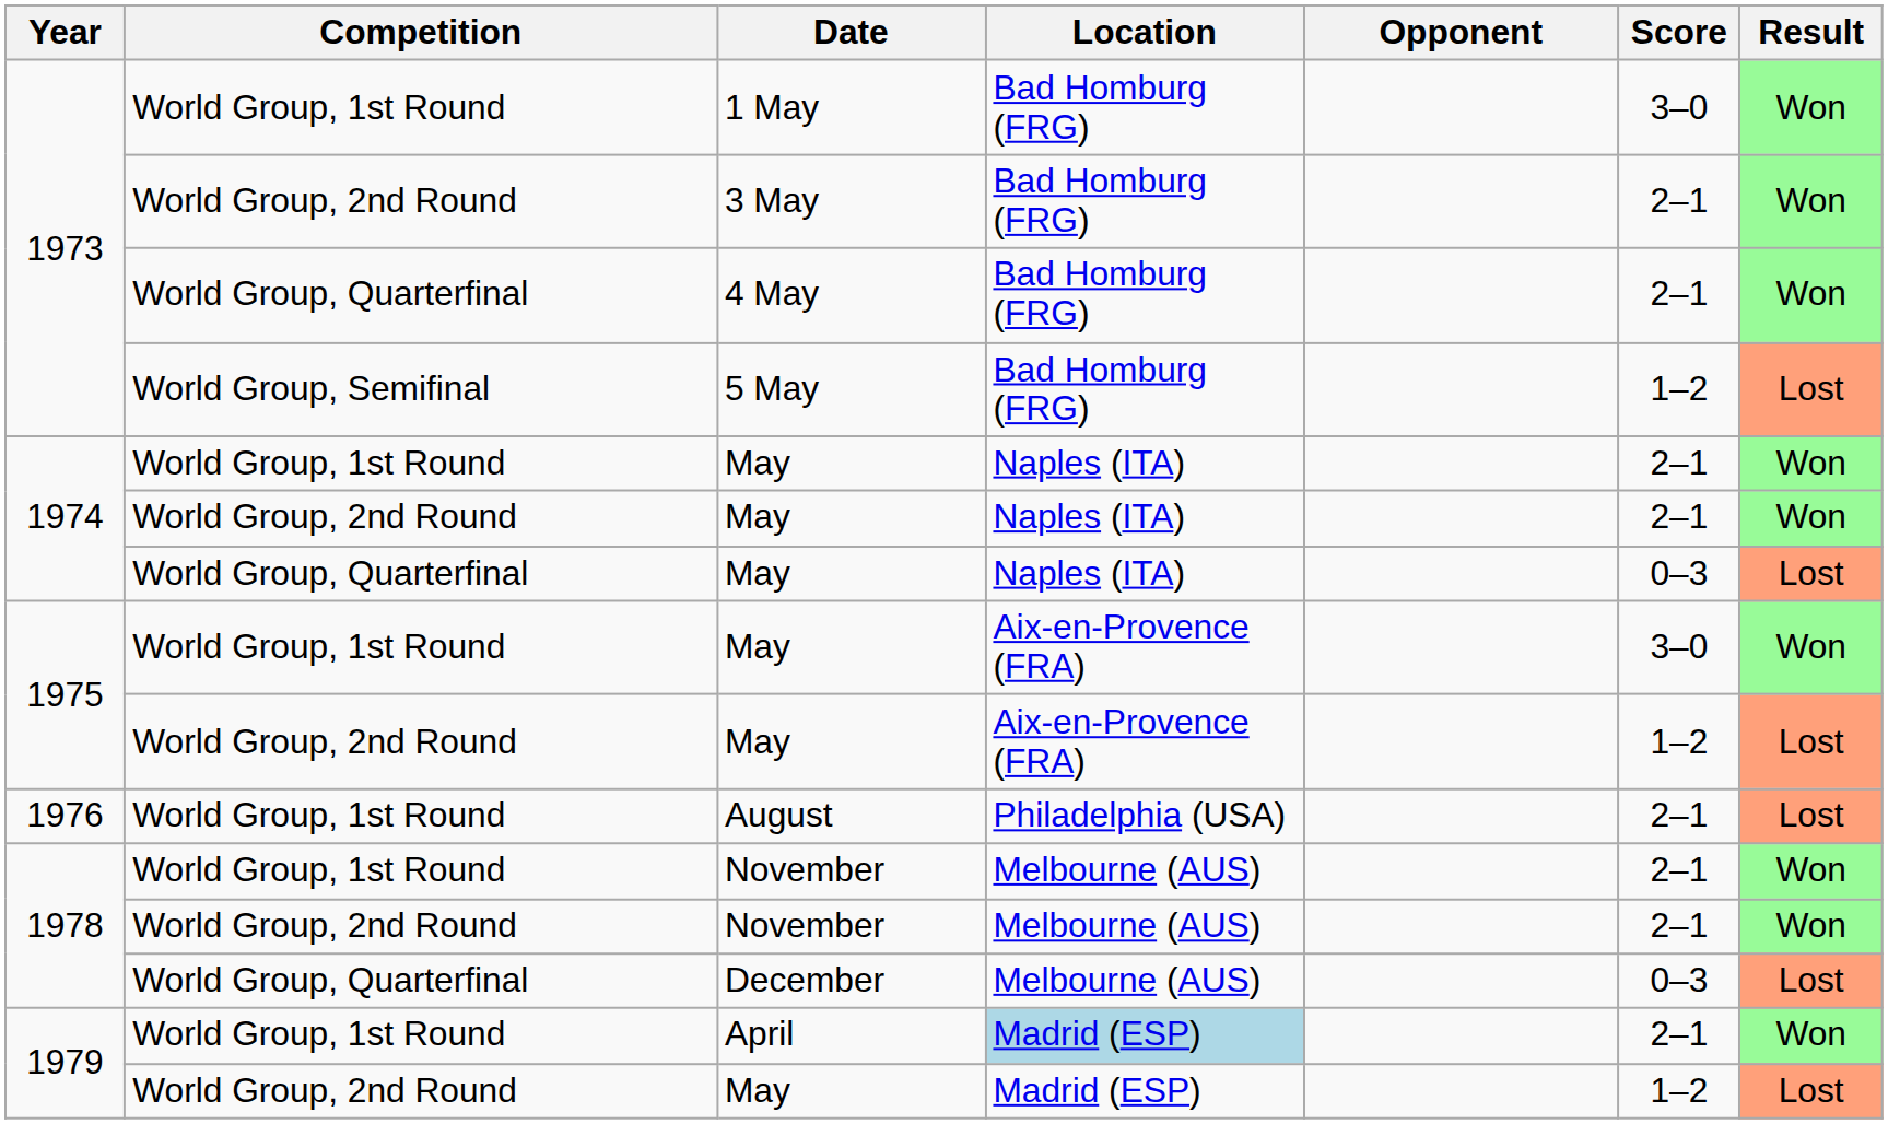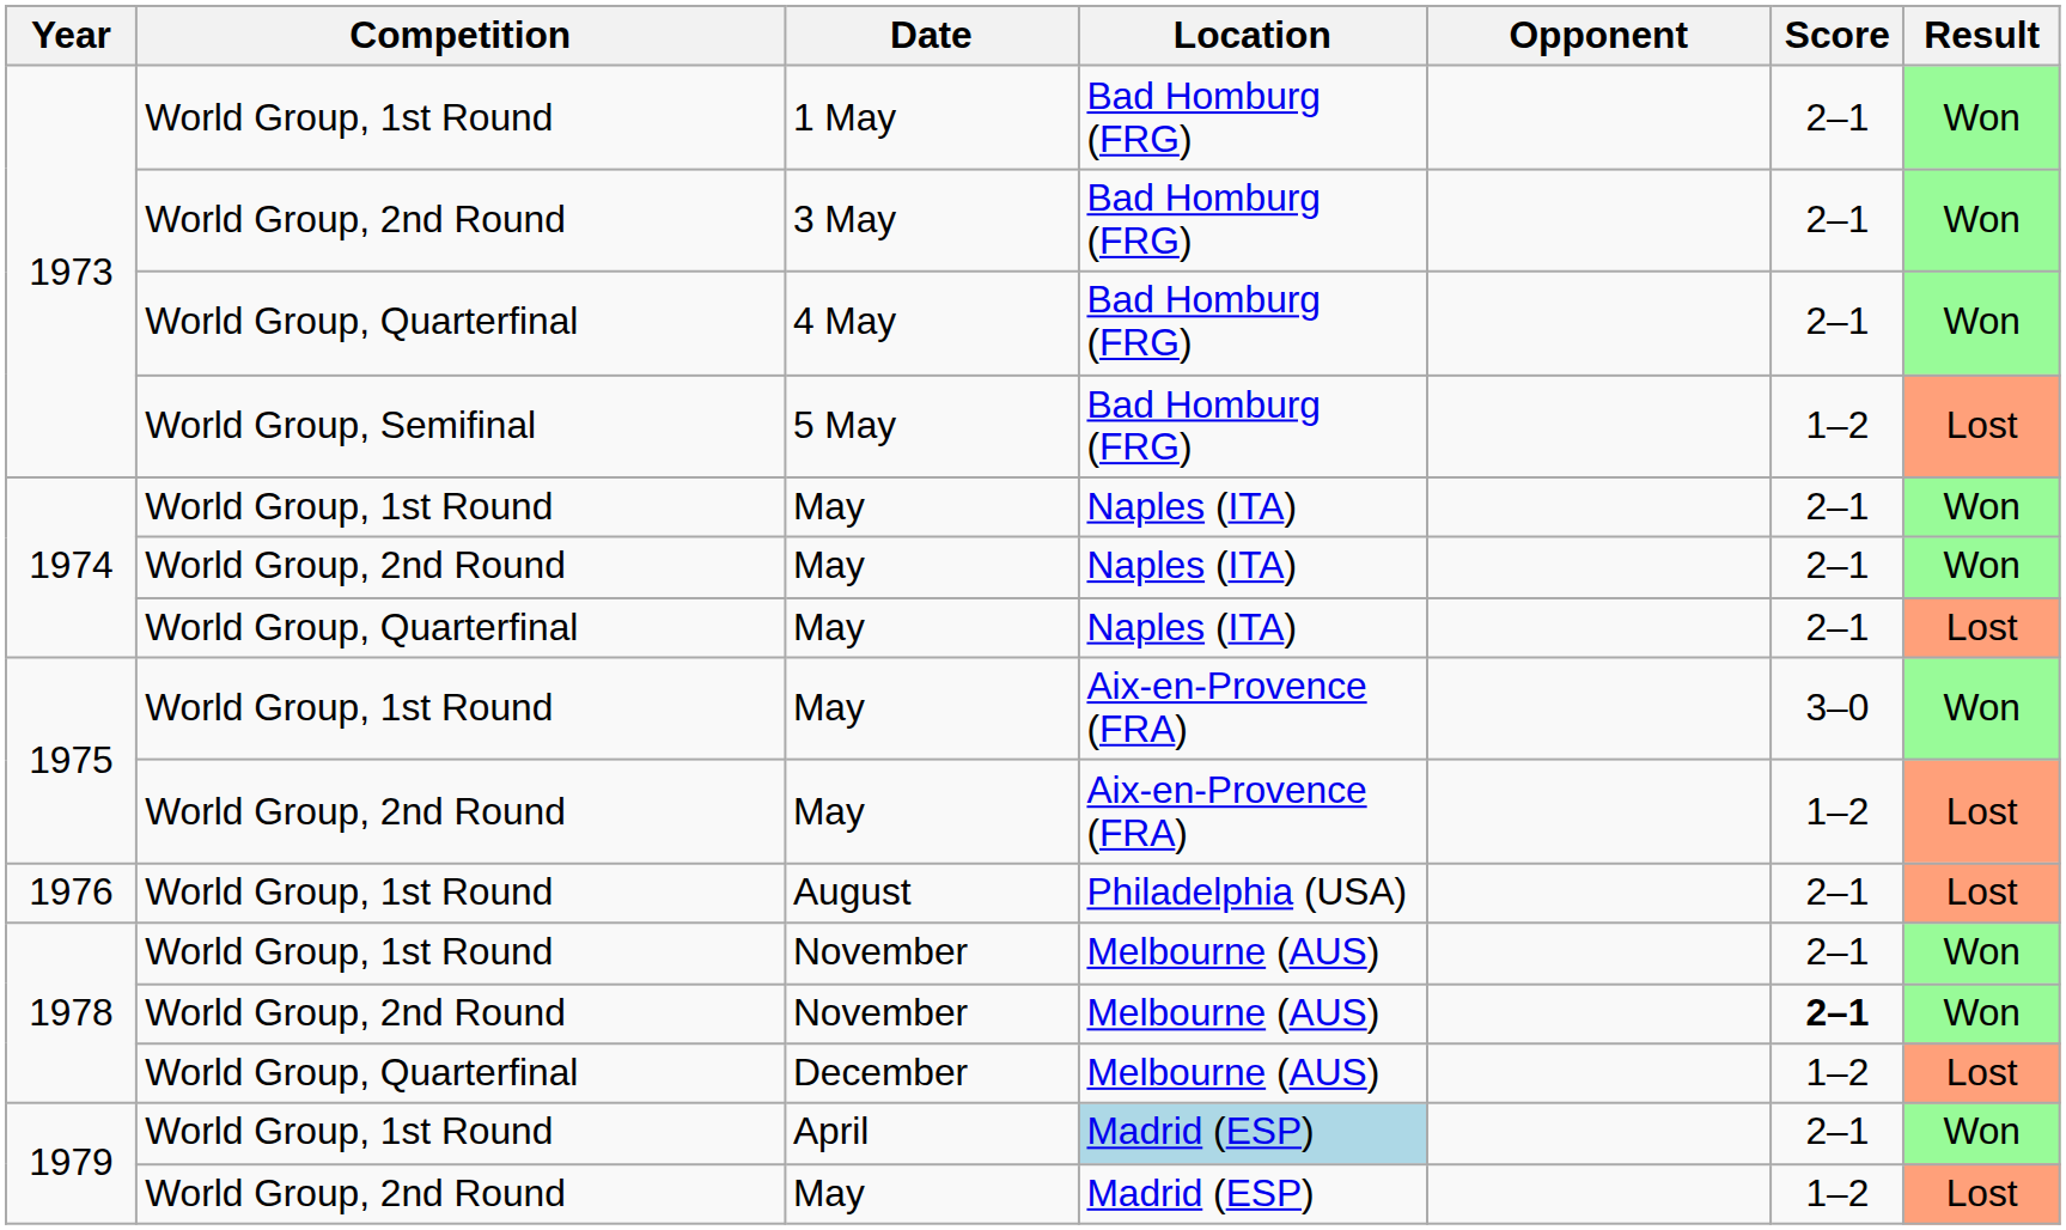1 May | Score: 3–0 -> 2–1
World Group, Quarterfinal / May | Score: 0–3 -> 2–1
World Group, 2nd Round / November | Score: normal -> bold
December | Score: 0–3 -> 1–2
